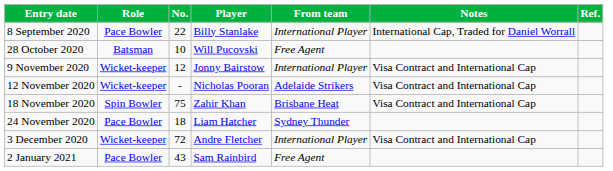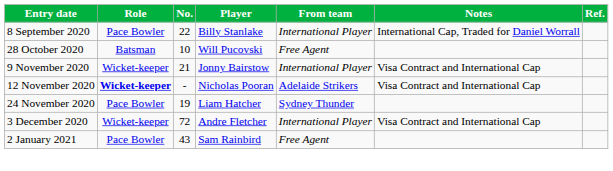9 November 2020 | No.: 12 -> 21
12 November 2020 | Role: normal -> bold
- row: 18 November 2020 | Spin Bowler | 75 | Zahir Khan | Brisbane Heat | Visa Contract and International Cap
24 November 2020 | No.: 18 -> 19
